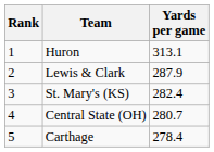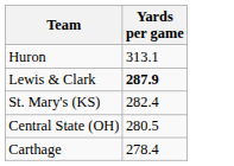- column: Rank | 1 | 2 | 3 | 4 | 5
Lewis & Clark | Yards per game: normal -> bold
Central State (OH) | Yards per game: 280.7 -> 280.5
